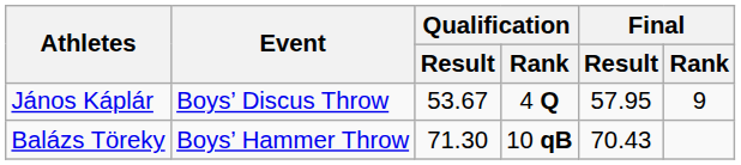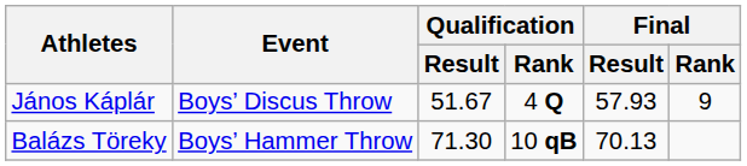János Káplár | Qualification / Result: 53.67 -> 51.67
János Káplár | Final / Result: 57.95 -> 57.93
Balázs Töreky | Final / Result: 70.43 -> 70.13
